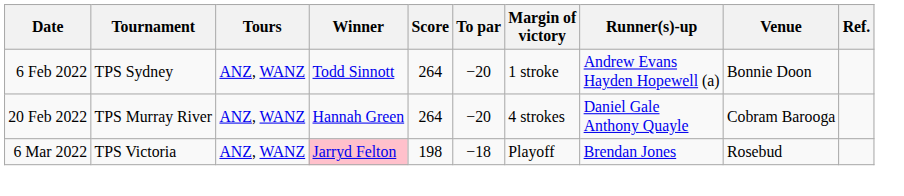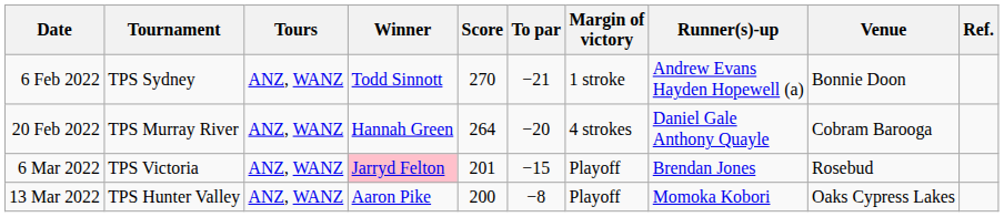6 Feb 2022 | Score: 264 -> 270
6 Feb 2022 | To par: −20 -> −21
6 Mar 2022 | Score: 198 -> 201
6 Mar 2022 | To par: −18 -> −15
+ row: 13 Mar 2022 | TPS Hunter Valley | ANZ, WANZ | Aaron Pike | 200 | −8 | Playoff | Momoka Kobori | Oaks Cypress Lakes
